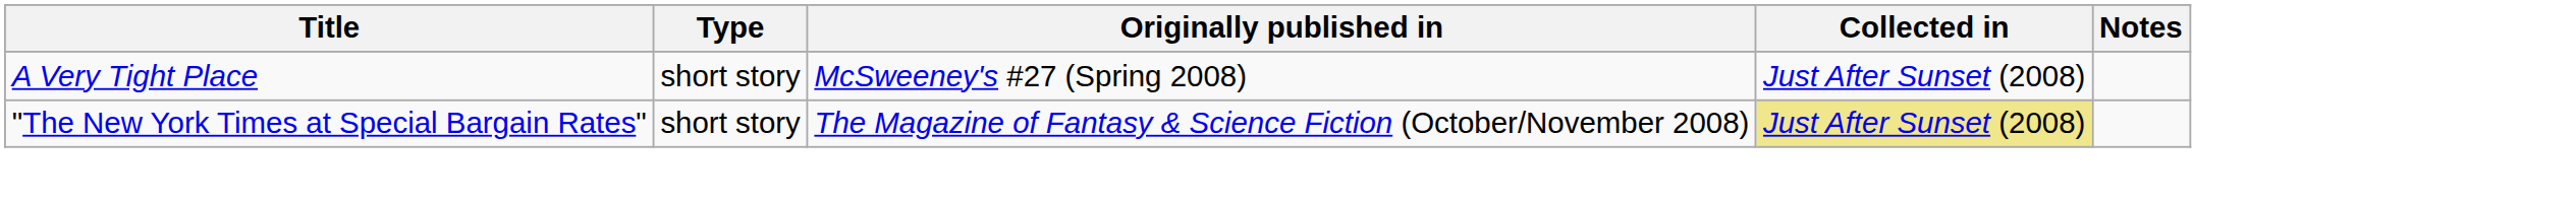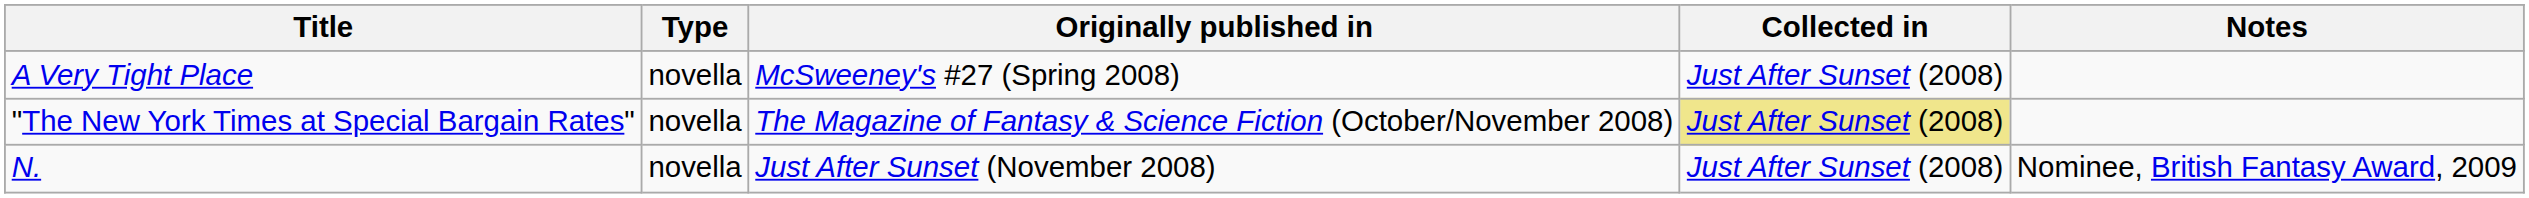A Very Tight Place | Type: short story -> novella
"The New York Times at Special Bargain Rates" | Type: short story -> novella
+ row: N. | novella | Just After Sunset (November 2008) | Just After Sunset (2008) | Nominee, British Fantasy Award, 2009
